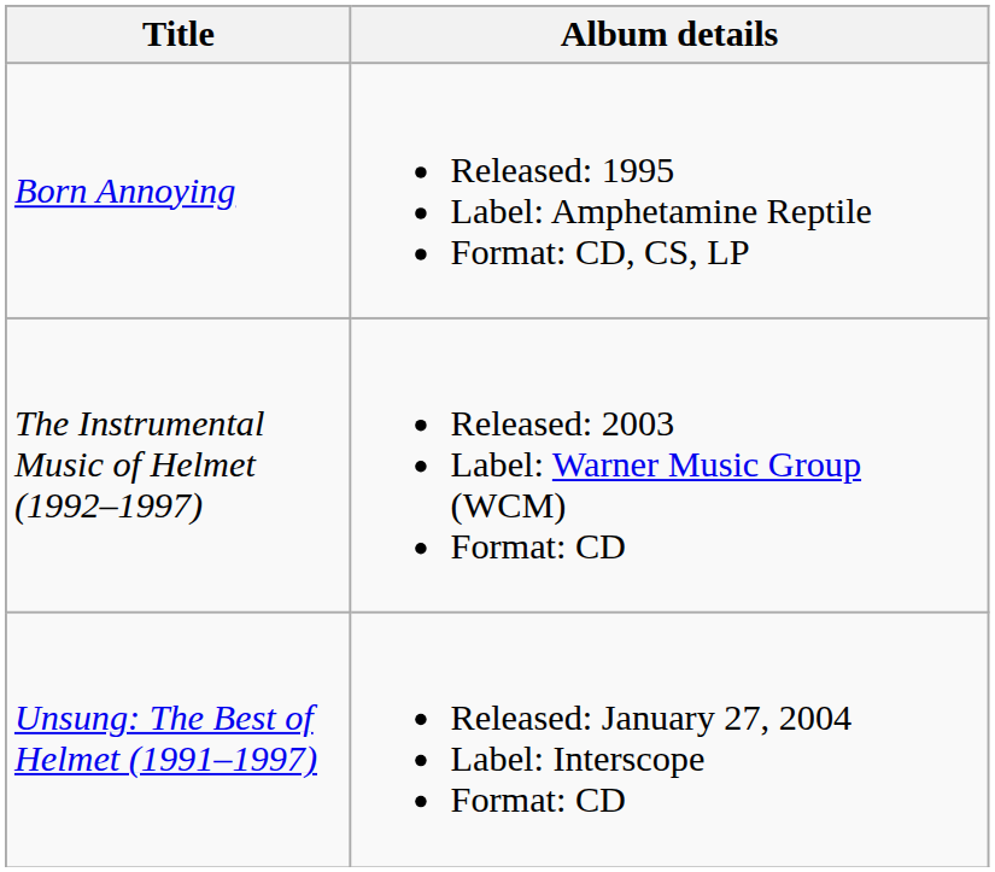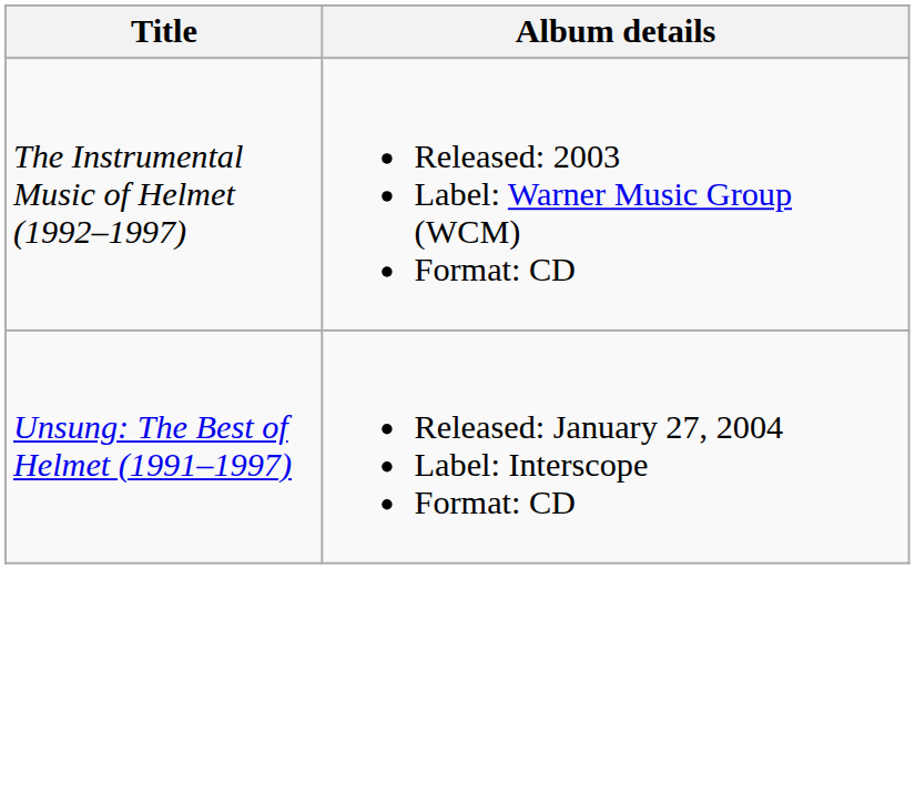- row: Born Annoying | Released: 1995 Label: Amphetamine Reptile Format: CD, CS, LP
